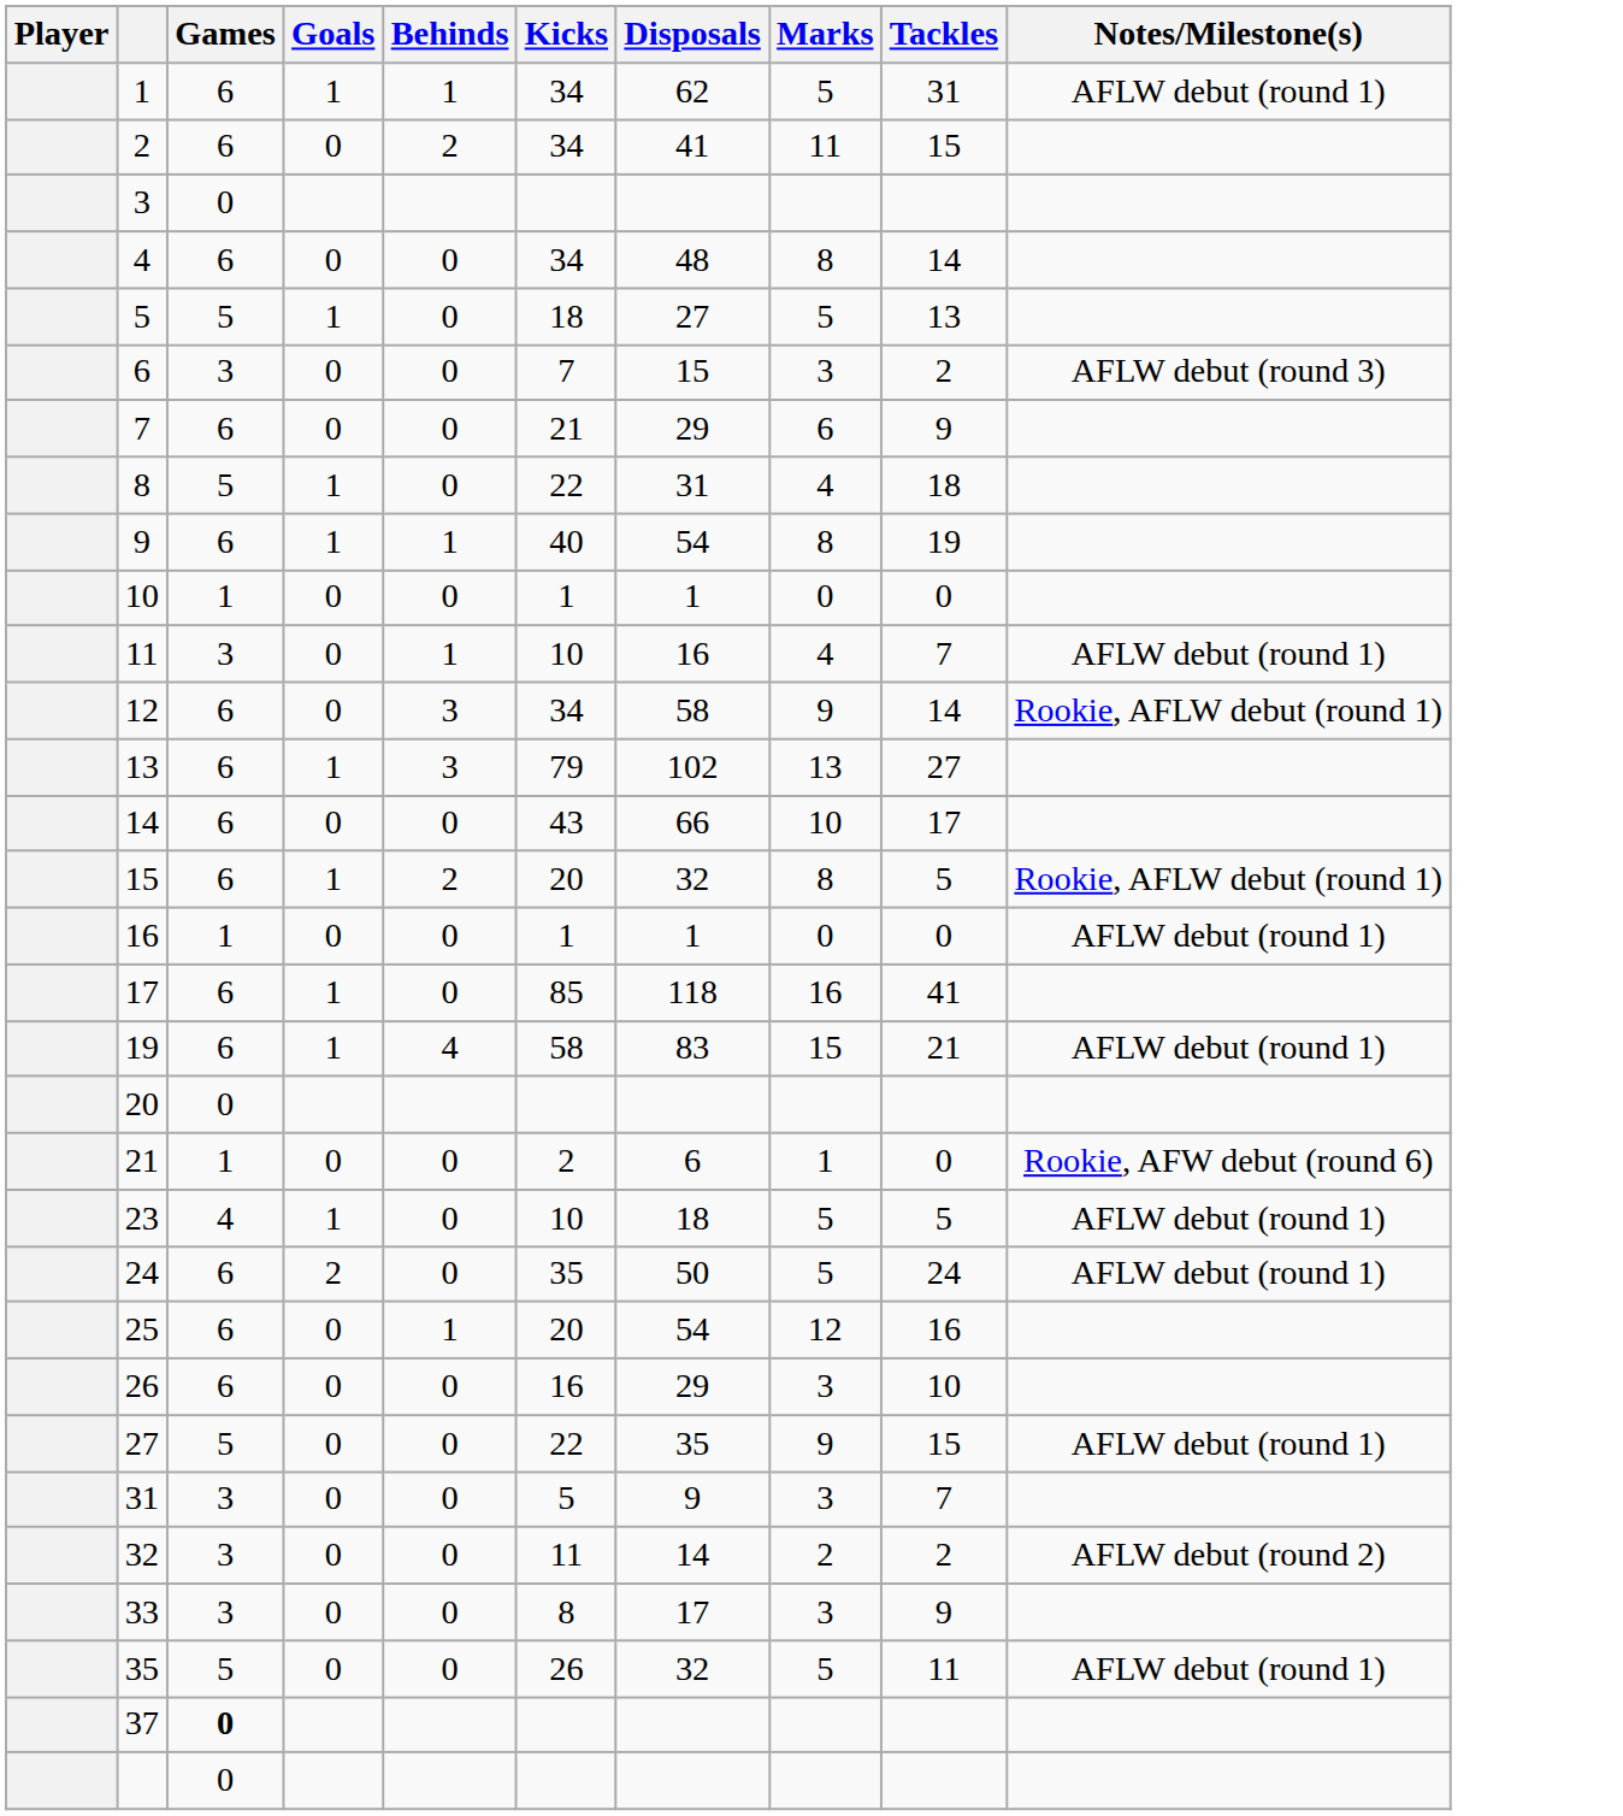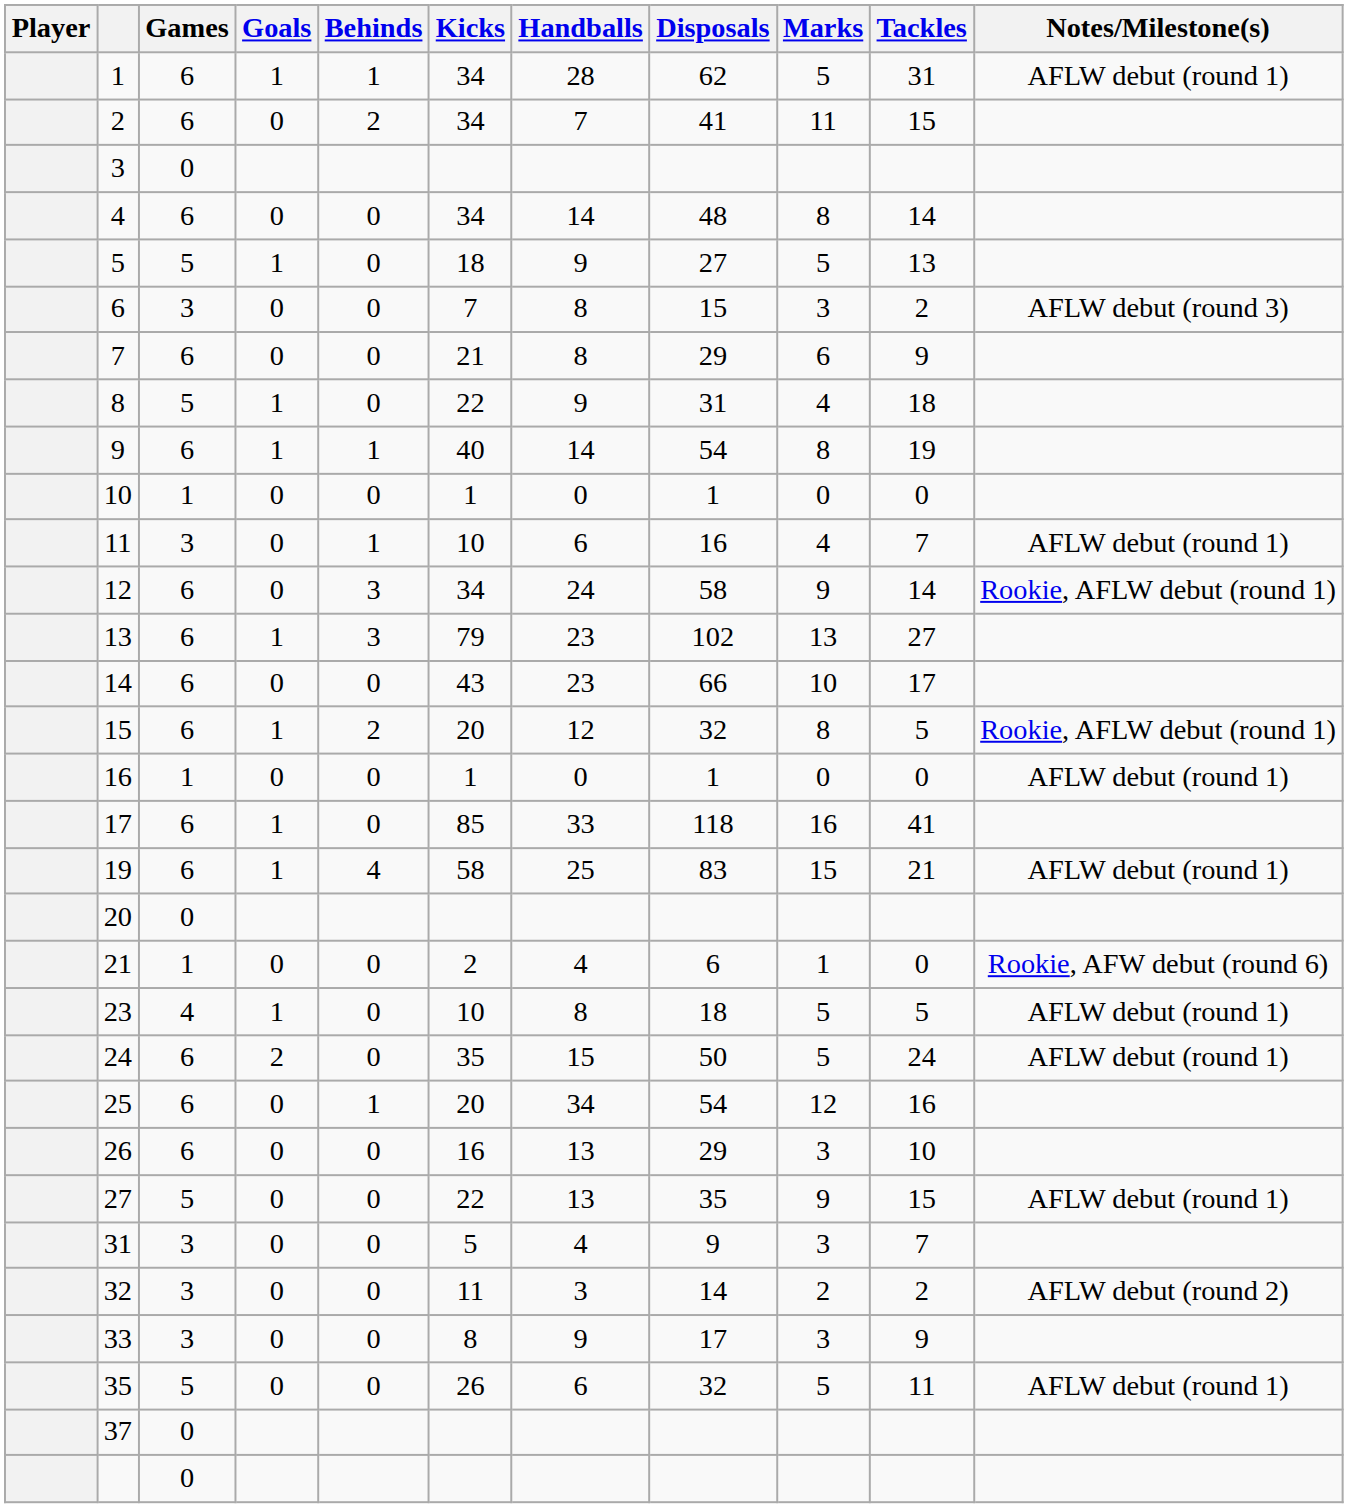+ column: Handballs | 28 | 7 | 14 | 9 | 8 | 8 | 9 | 14 | 0 | 6 | 24 | 23 | 23 | 12 | 0 | 33 | 25 | 4 | 8 | 15 | 34 | 13 | 13 | 4 | 3 | 9 | 6
37 | Games: bold -> normal
